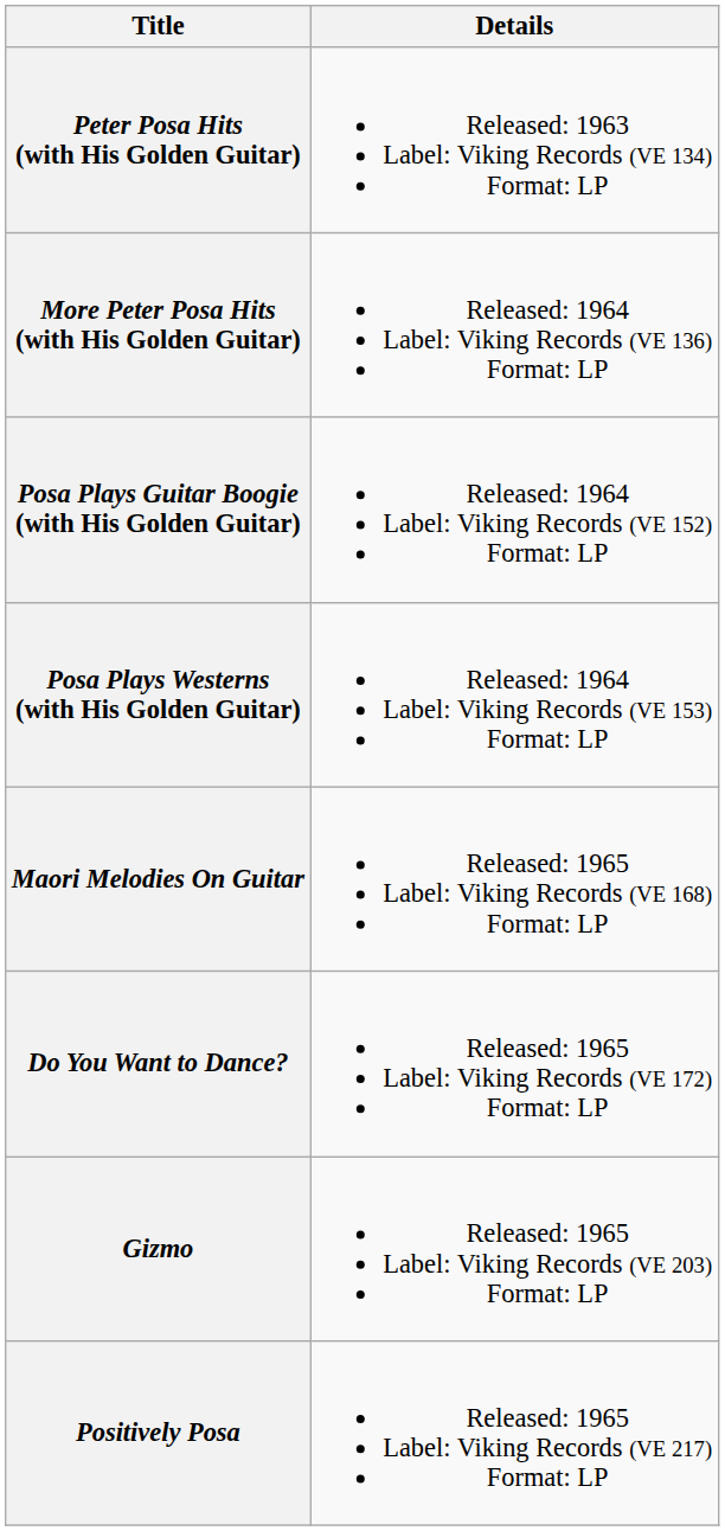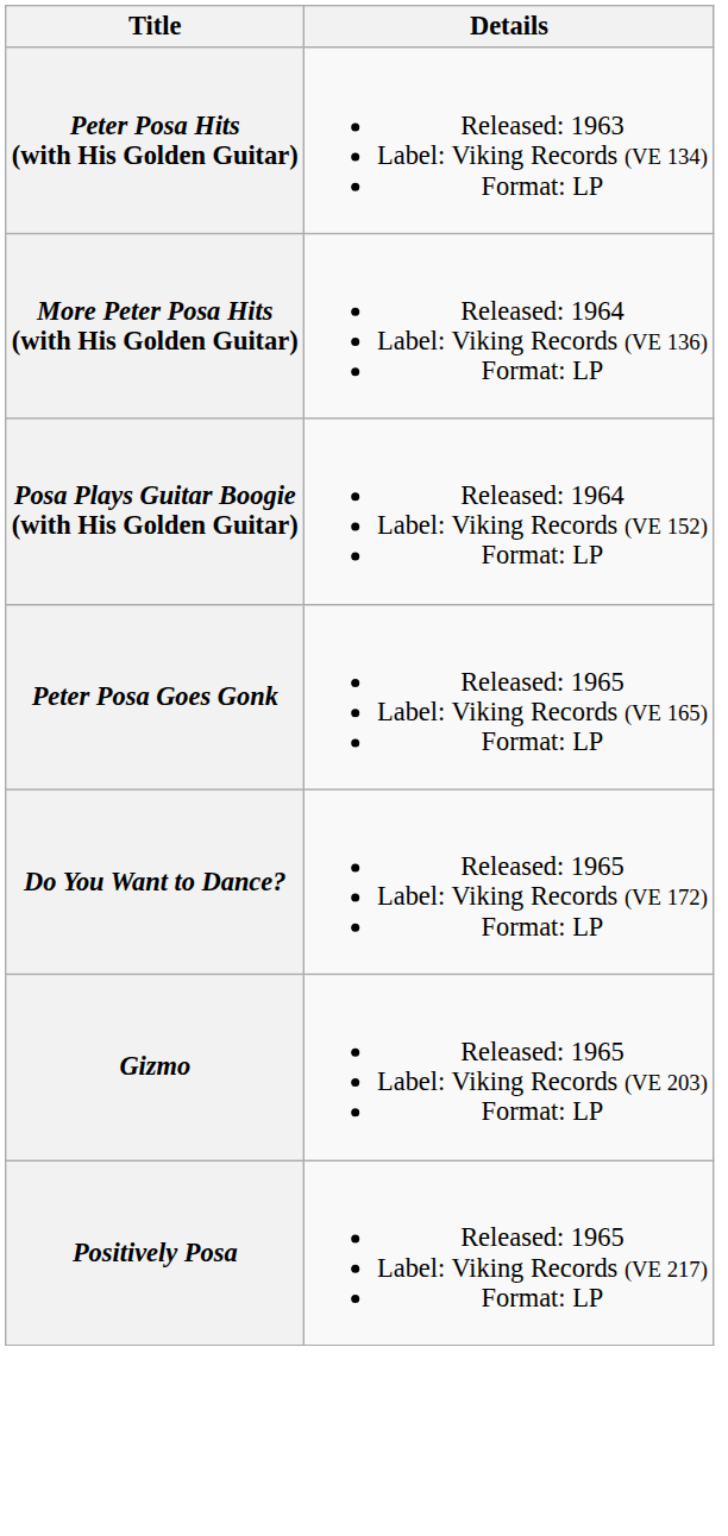- row: Posa Plays Westerns (with His Golden Guitar) | Released: 1964 Label: Viking Records (VE 153) Format: LP
+ row: Peter Posa Goes Gonk | Released: 1965 Label: Viking Records (VE 165) Format: LP
- row: Maori Melodies On Guitar | Released: 1965 Label: Viking Records (VE 168) Format: LP
